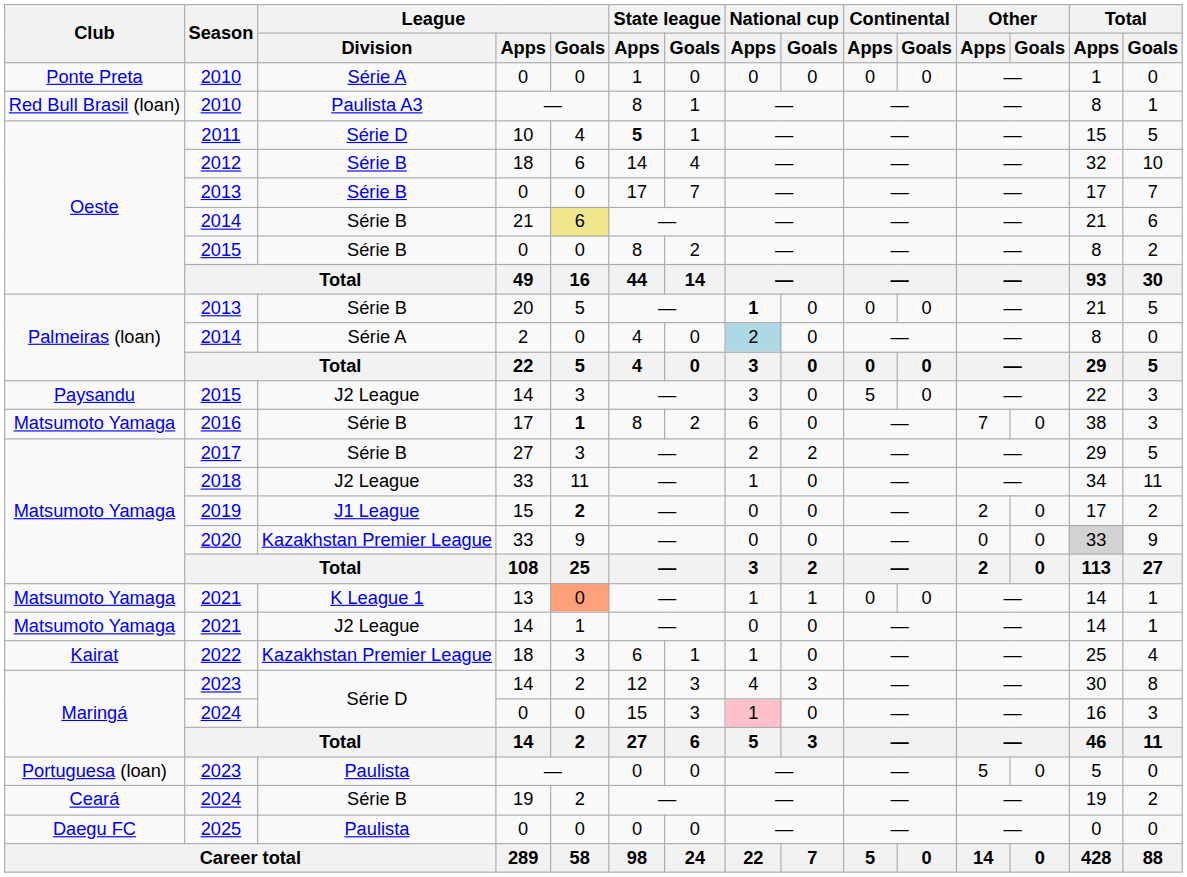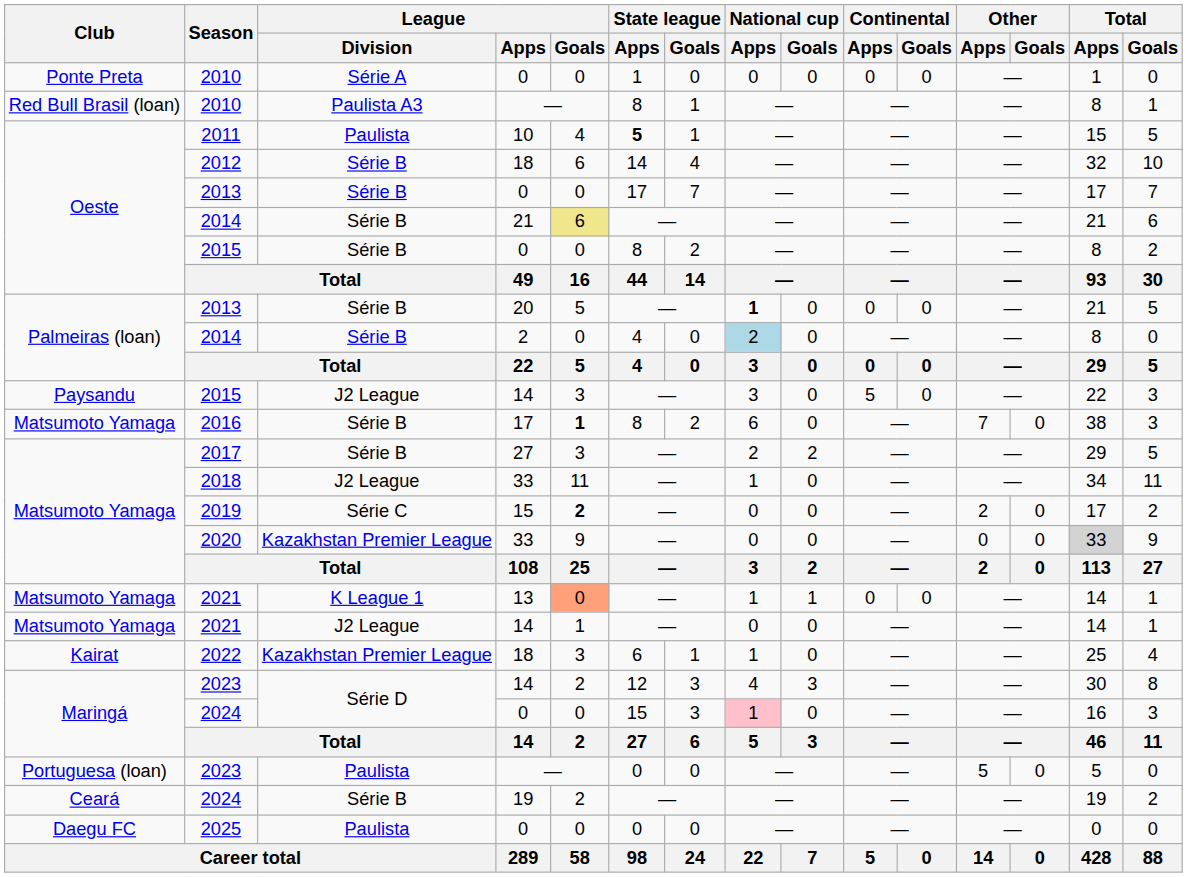2011 | League / Division: Série D -> Paulista
2014 / 2 | League / Division: Série A -> Série B
2019 | League / Division: J1 League -> Série C
